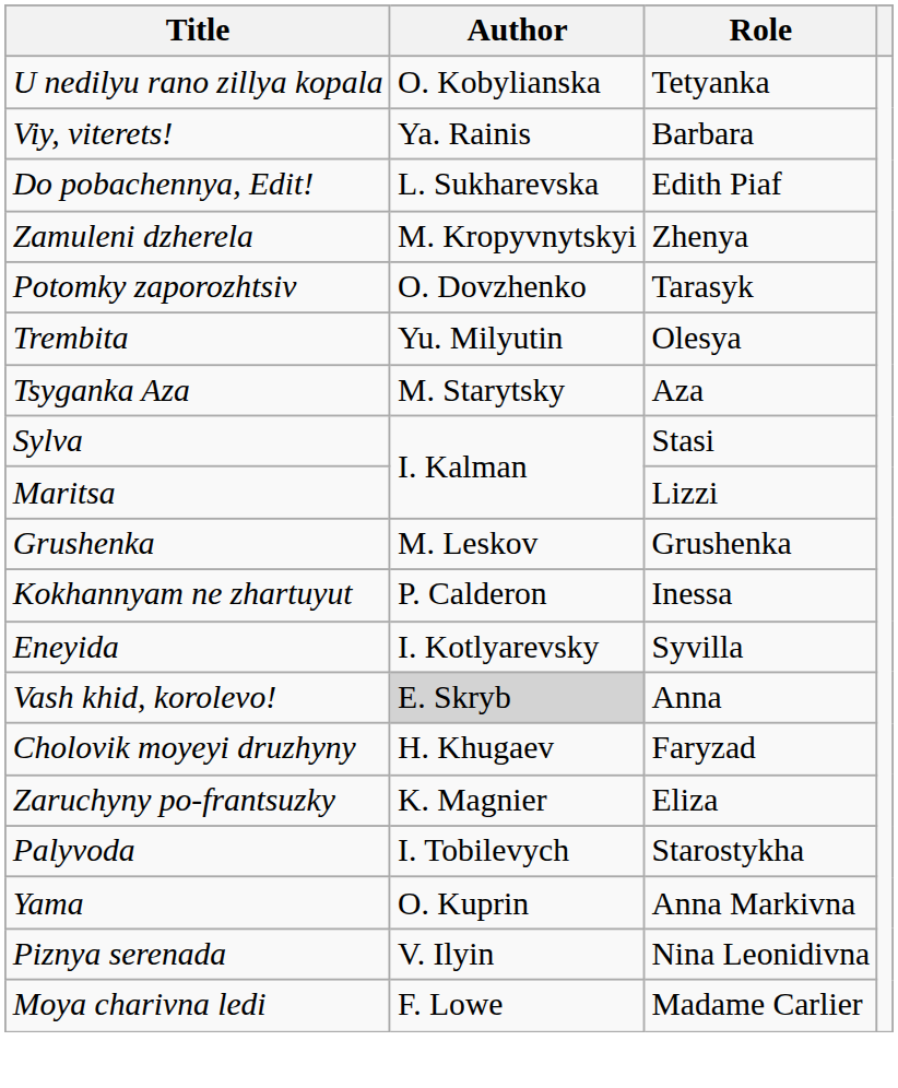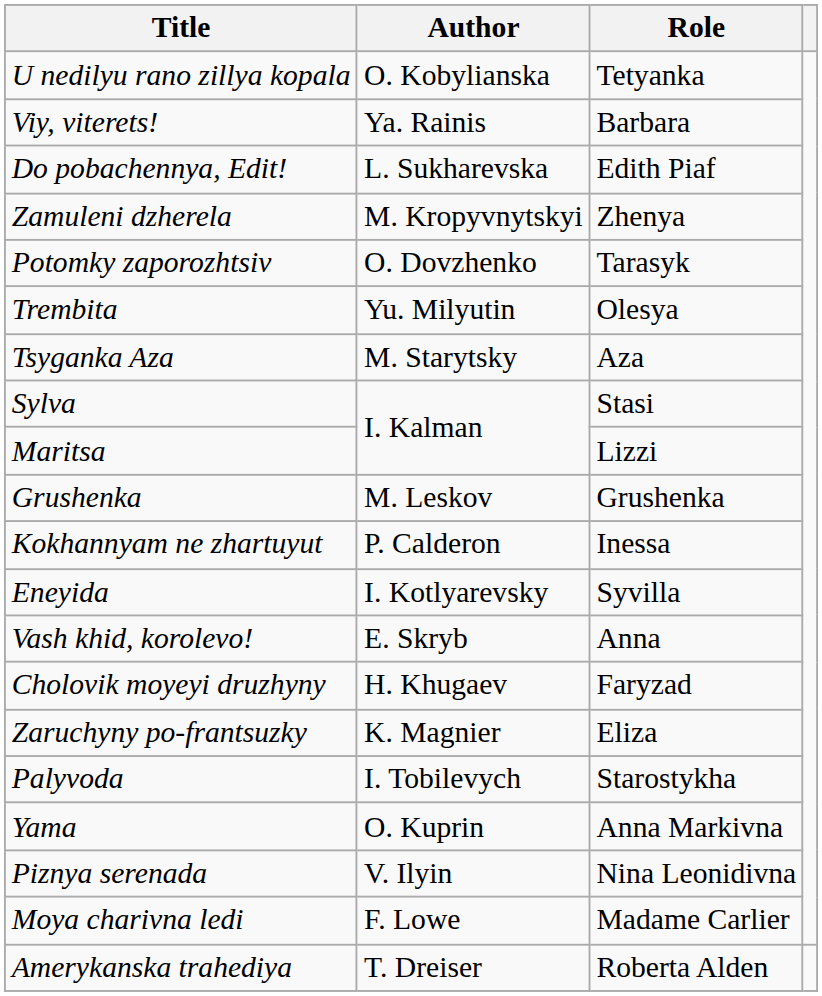Vash khid, korolevo! | Author: lightgrey background -> no background
+ row: Amerykanska trahediya | T. Dreiser | Roberta Alden
